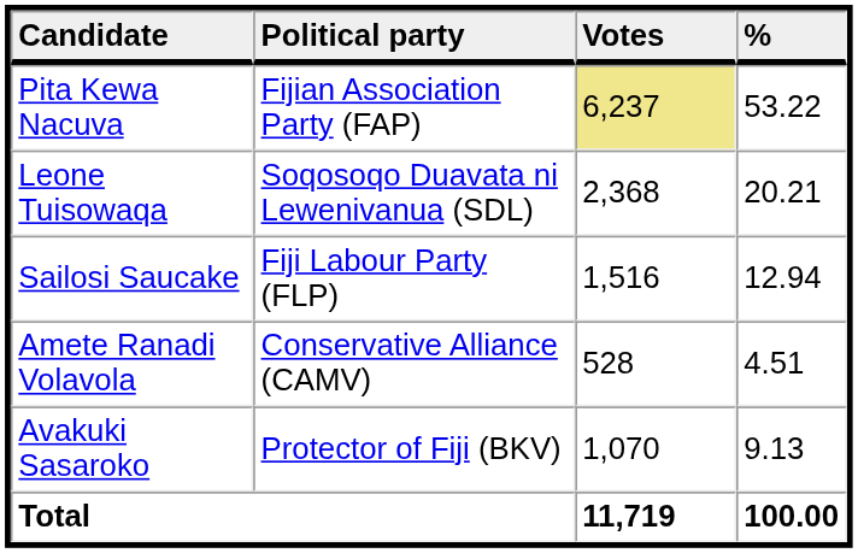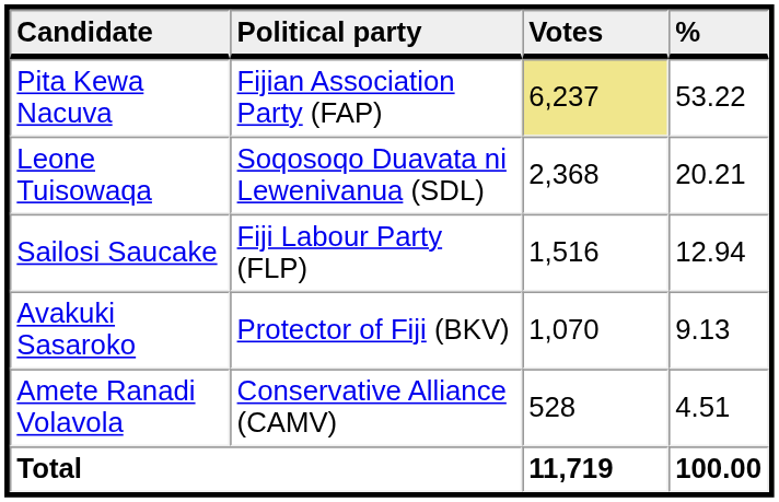rows swapped: Avakuki Sasaroko <-> Amete Ranadi Volavola
